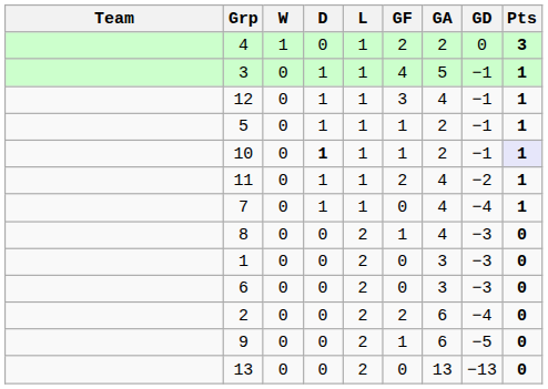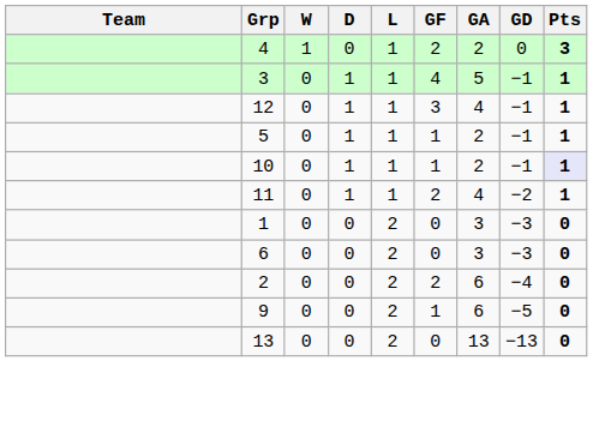10 | D: bold -> normal
- row: 7 | 0 | 1 | 1 | 0 | 4 | −4 | 1
- row: 8 | 0 | 0 | 2 | 1 | 4 | −3 | 0
